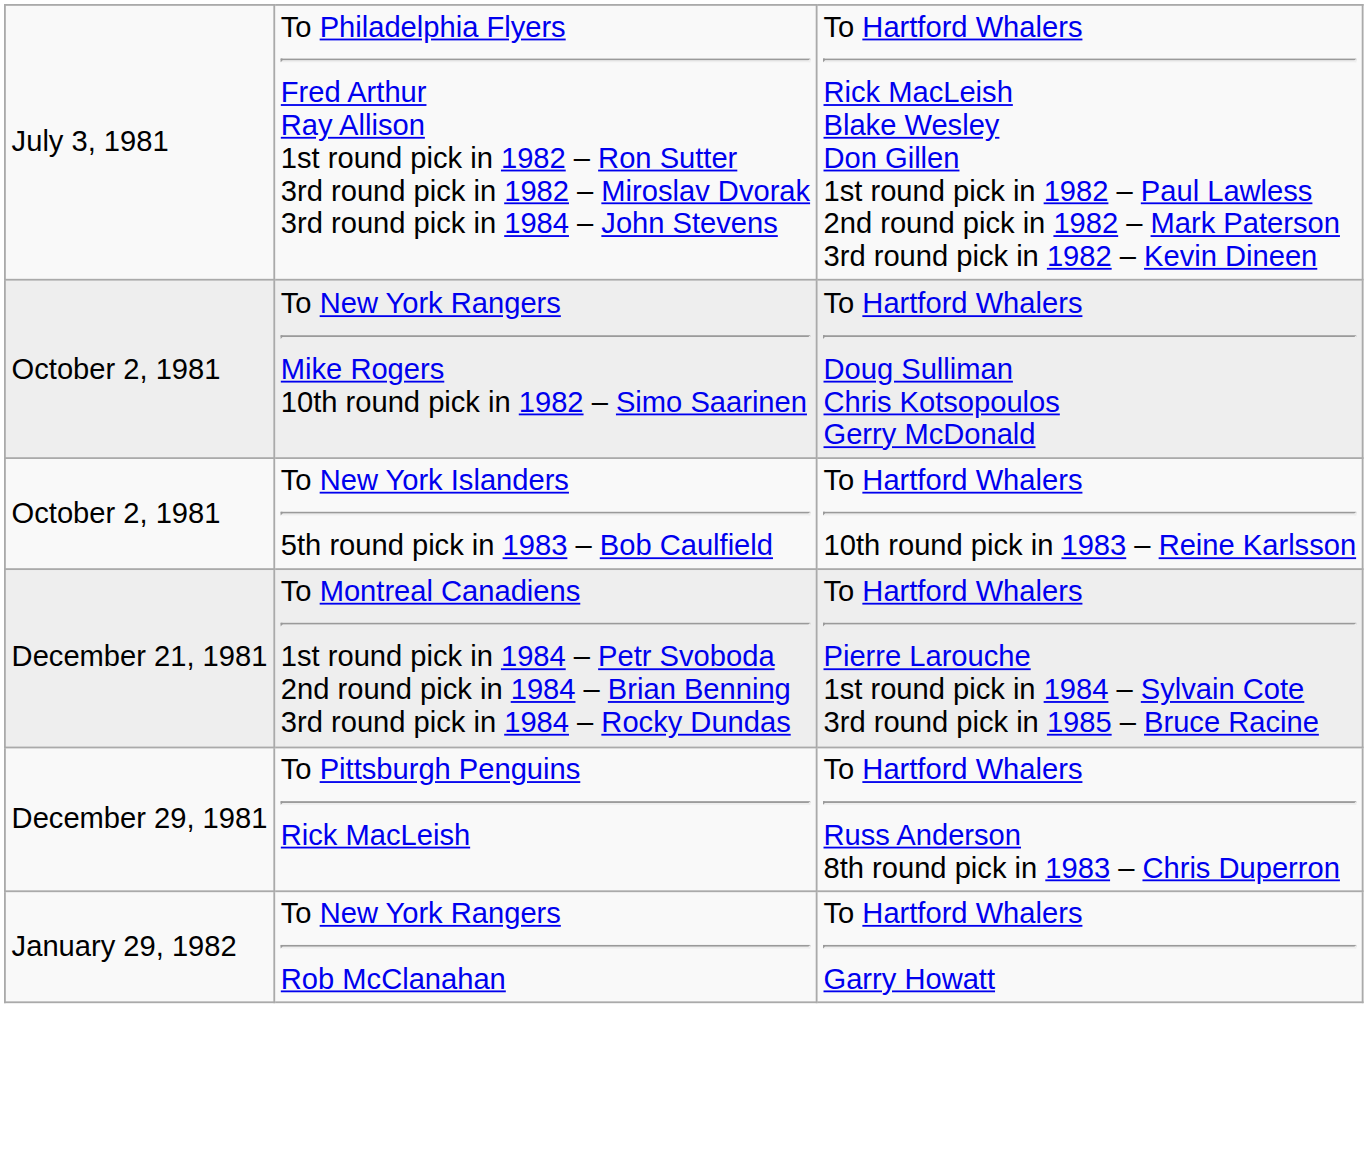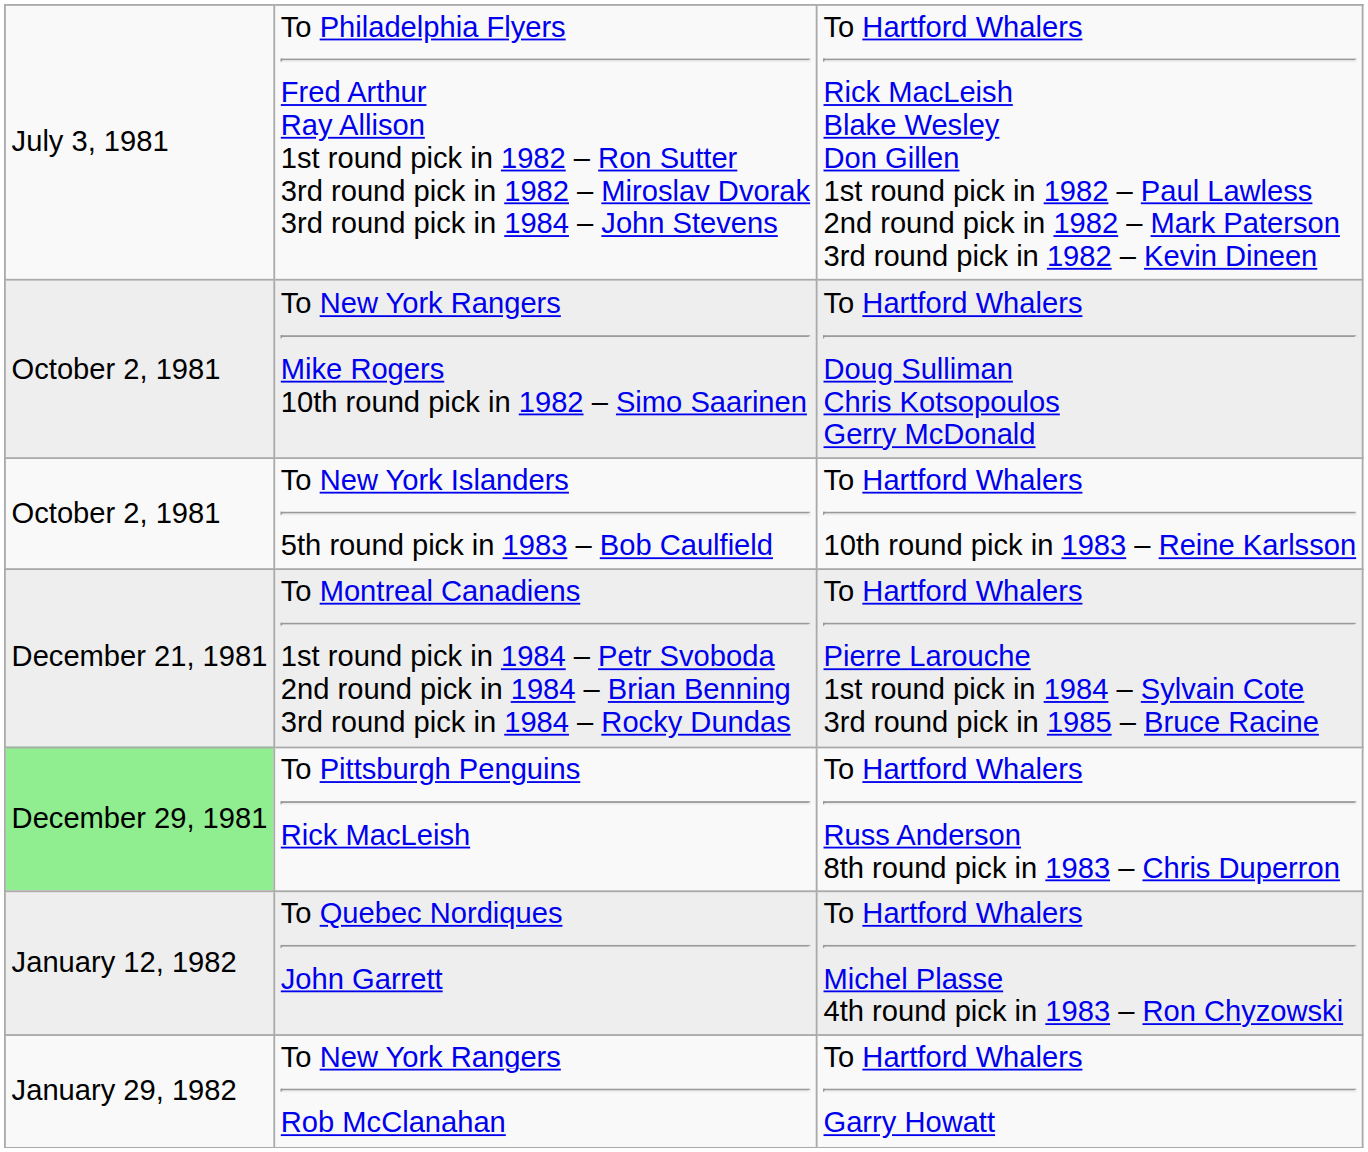To Pittsburgh Penguins Rick MacLeish | column 1: no background -> lightgreen background
+ row: January 12, 1982 | To Quebec Nordiques John Garrett | To Hartford Whalers Michel Plasse 4th round pick in 1983 – Ron Chyzowski
